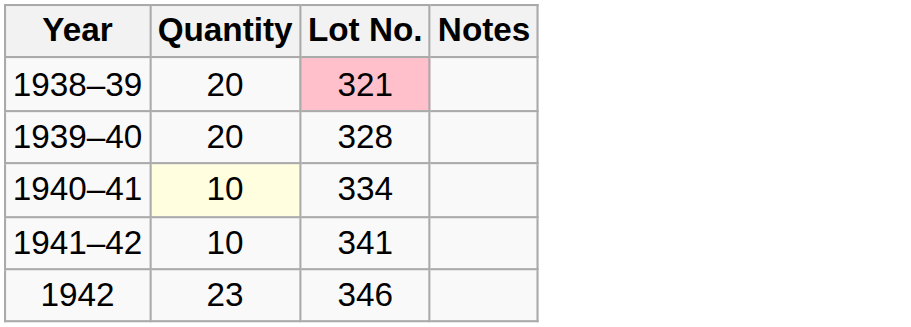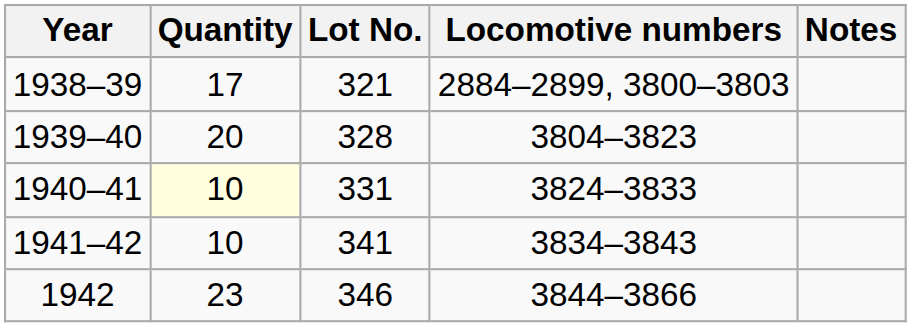+ column: Locomotive numbers | 2884–2899, 3800–3803 | 3804–3823 | 3824–3833 | 3834–3843 | 3844–3866
1938–39 | Quantity: 20 -> 17
1938–39 | Lot No.: pink background -> no background
1940–41 | Lot No.: 334 -> 331
